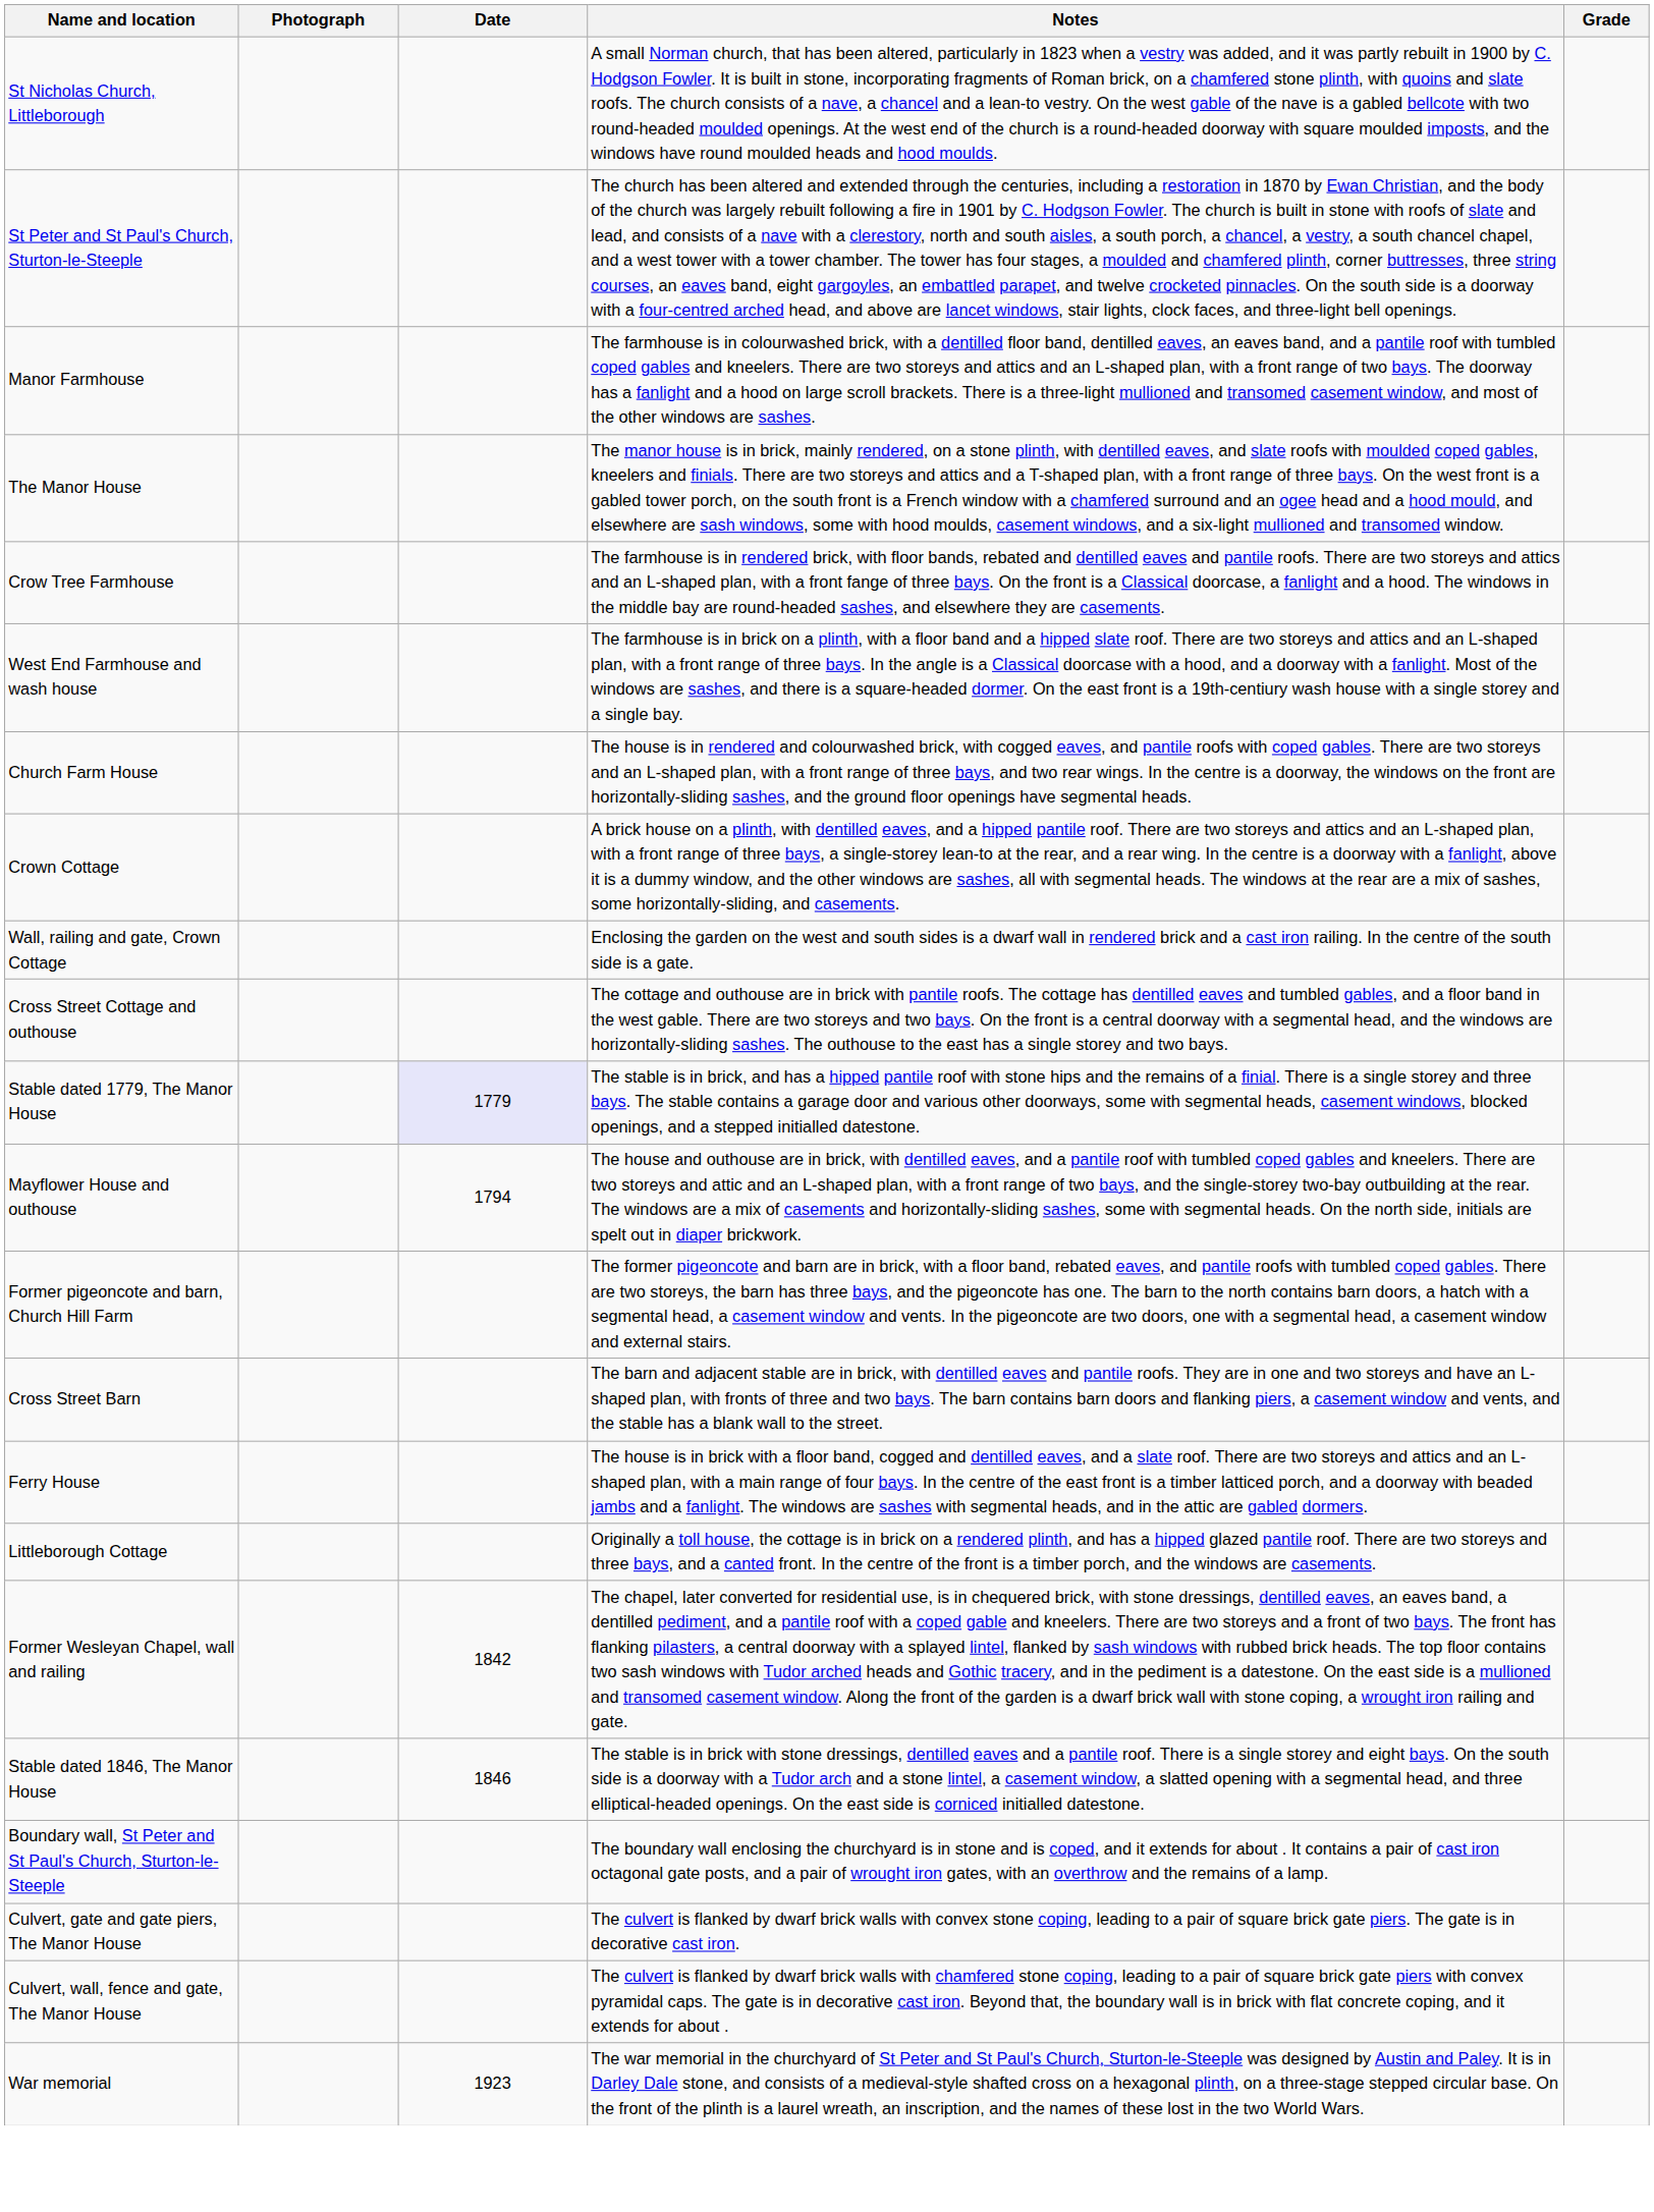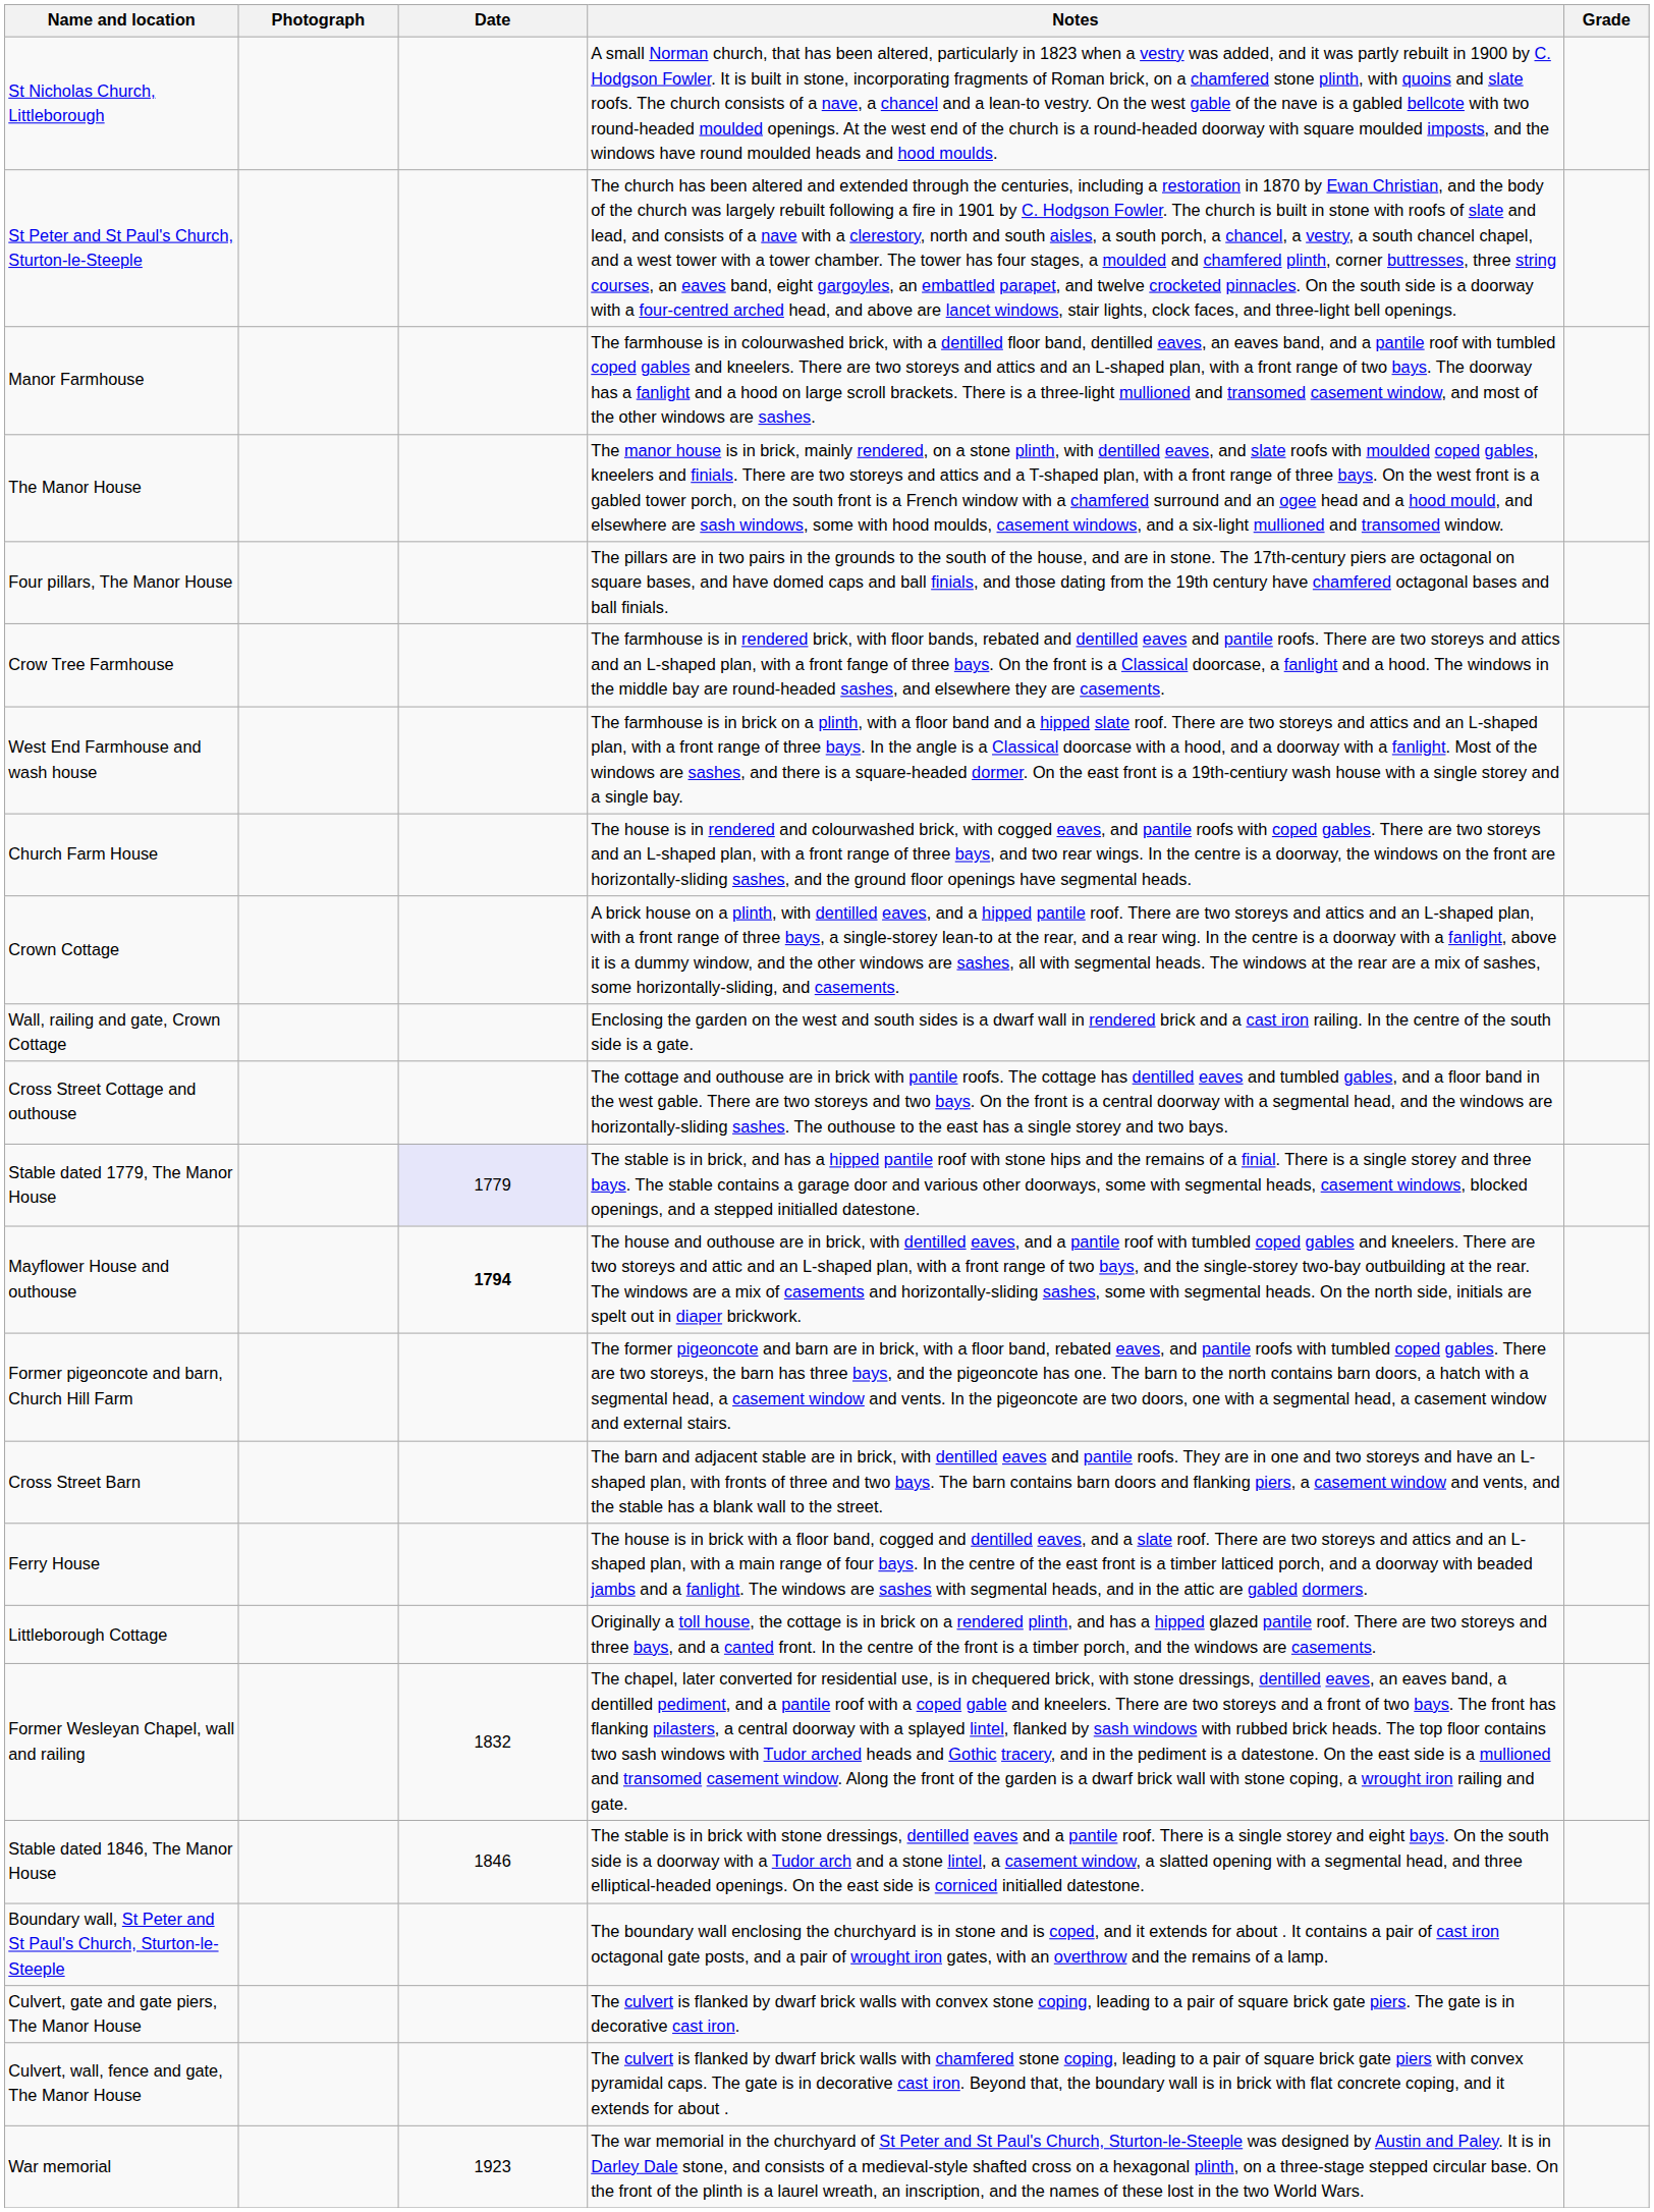+ row: Four pillars, The Manor House | The pillars are in two pairs in the grounds to the south of the house, and are in stone. The 17th-century piers are octagonal on square bases, and have domed caps and ball finials, and those dating from the 19th century have chamfered octagonal bases and ball finials.
Mayflower House and outhouse | Date: normal -> bold
Former Wesleyan Chapel, wall and railing | Date: 1842 -> 1832
